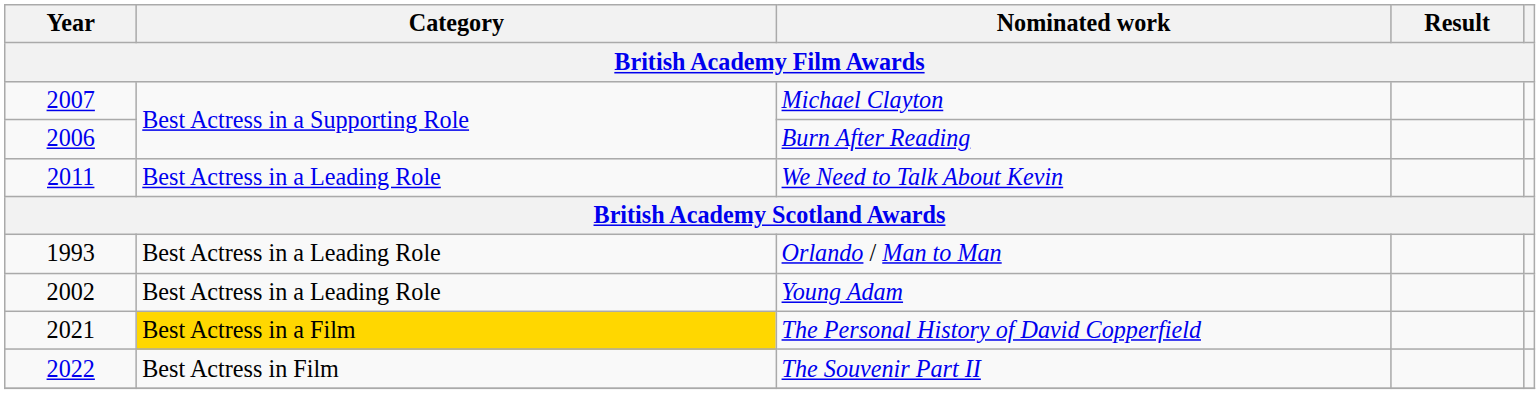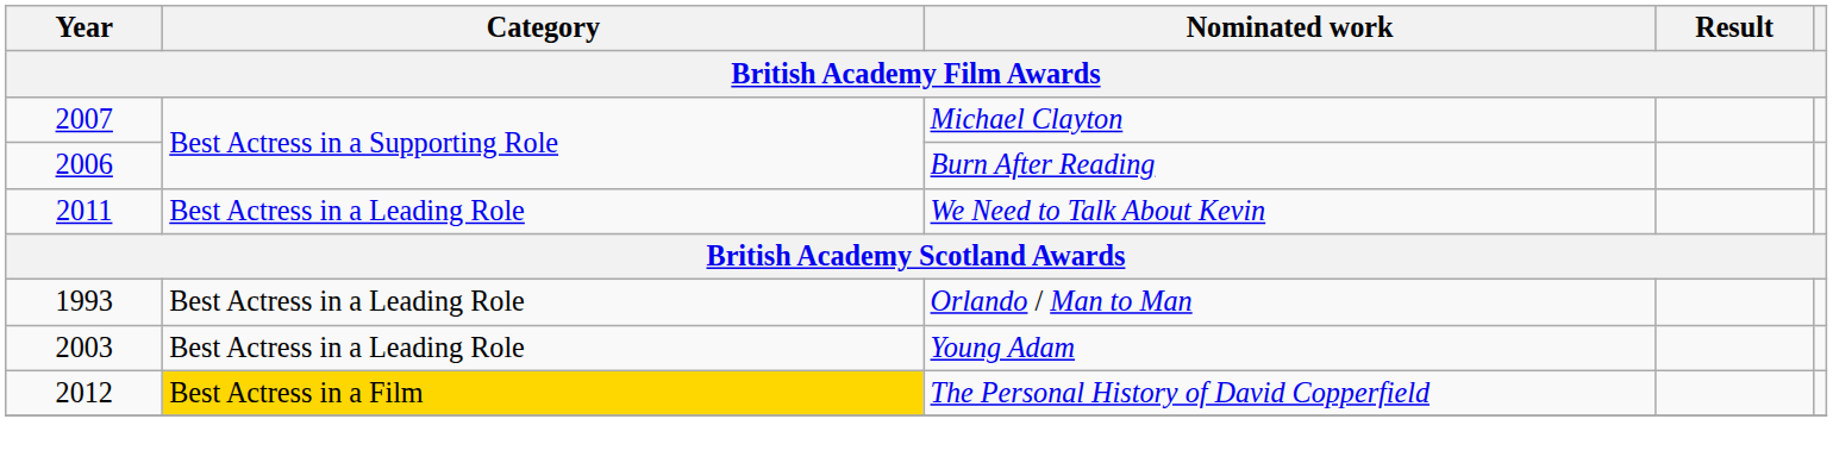Young Adam | Year: 2002 -> 2003
The Personal History of David Copperfield | Year: 2021 -> 2012
- row: 2022 | Best Actress in Film | The Souvenir Part II
